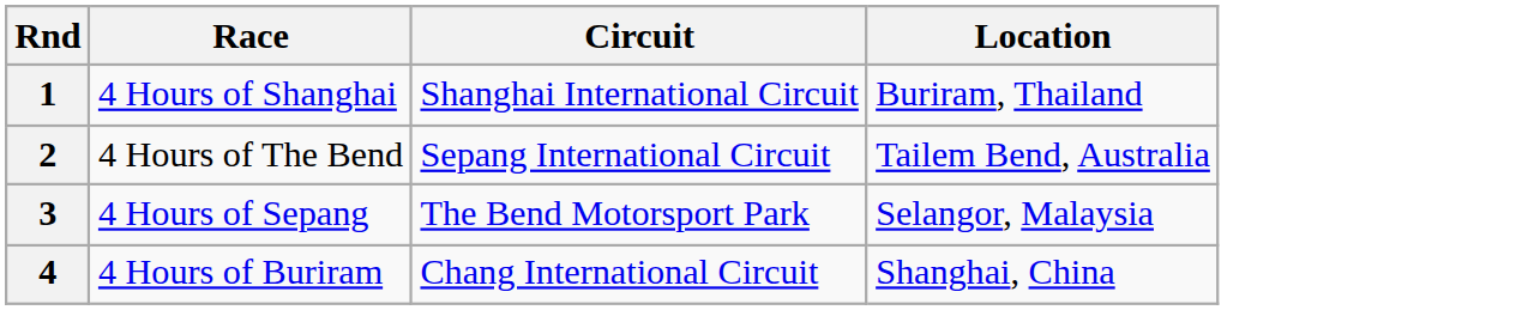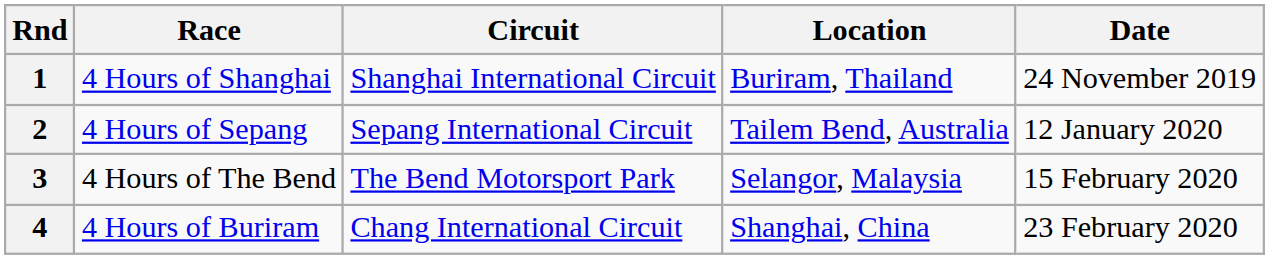+ column: Date | 24 November 2019 | 12 January 2020 | 15 February 2020 | 23 February 2020
2 | Race: 4 Hours of The Bend -> 4 Hours of Sepang
3 | Race: 4 Hours of Sepang -> 4 Hours of The Bend
